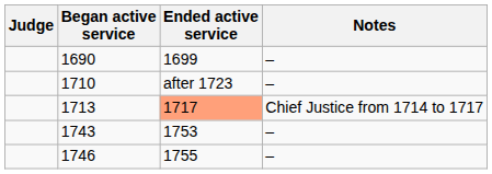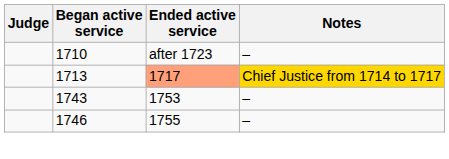- row: 1690 | 1699 | –
1713 | Notes: no background -> gold background
